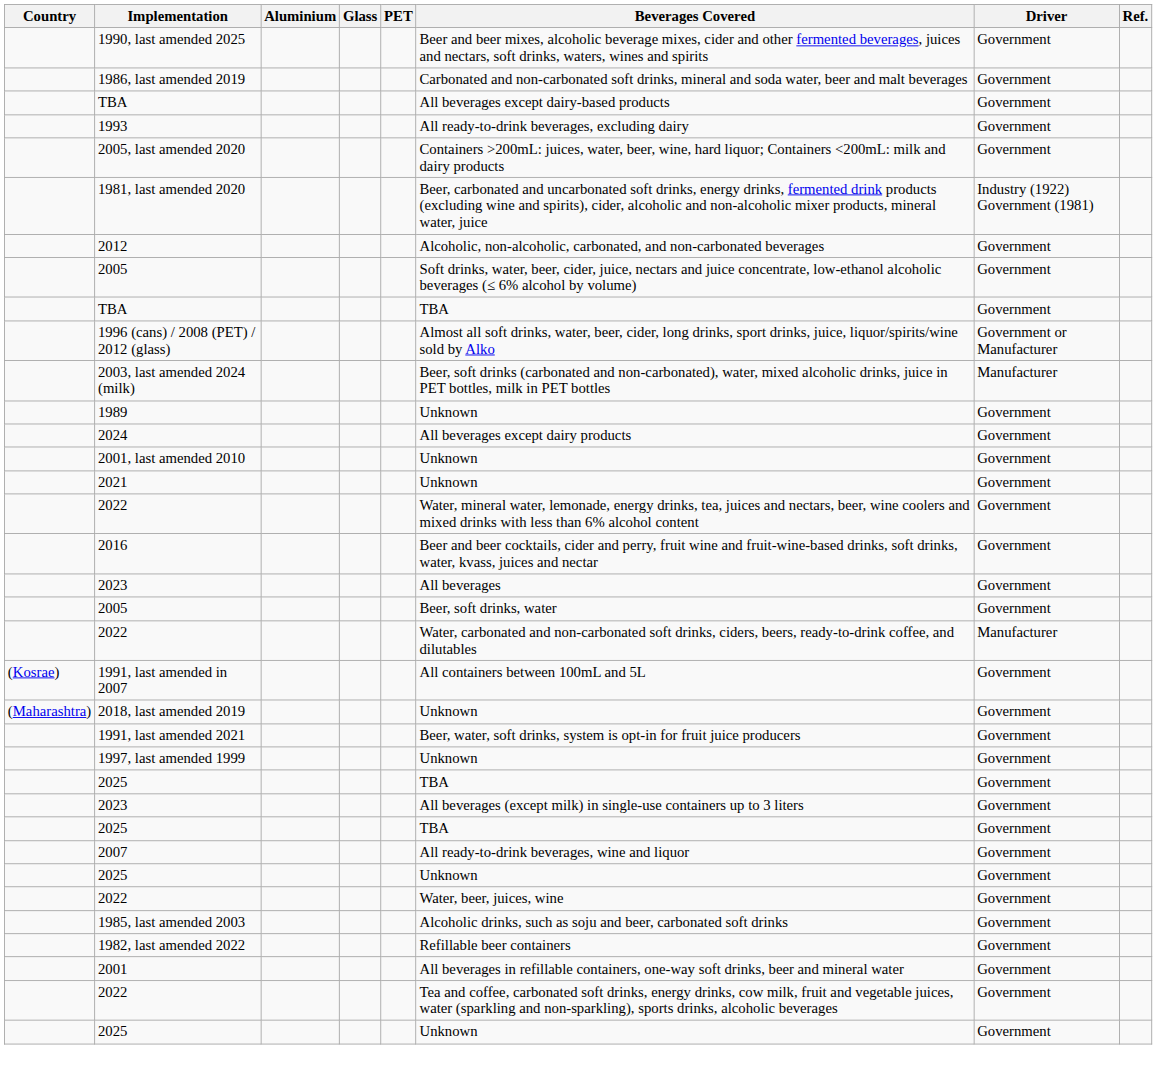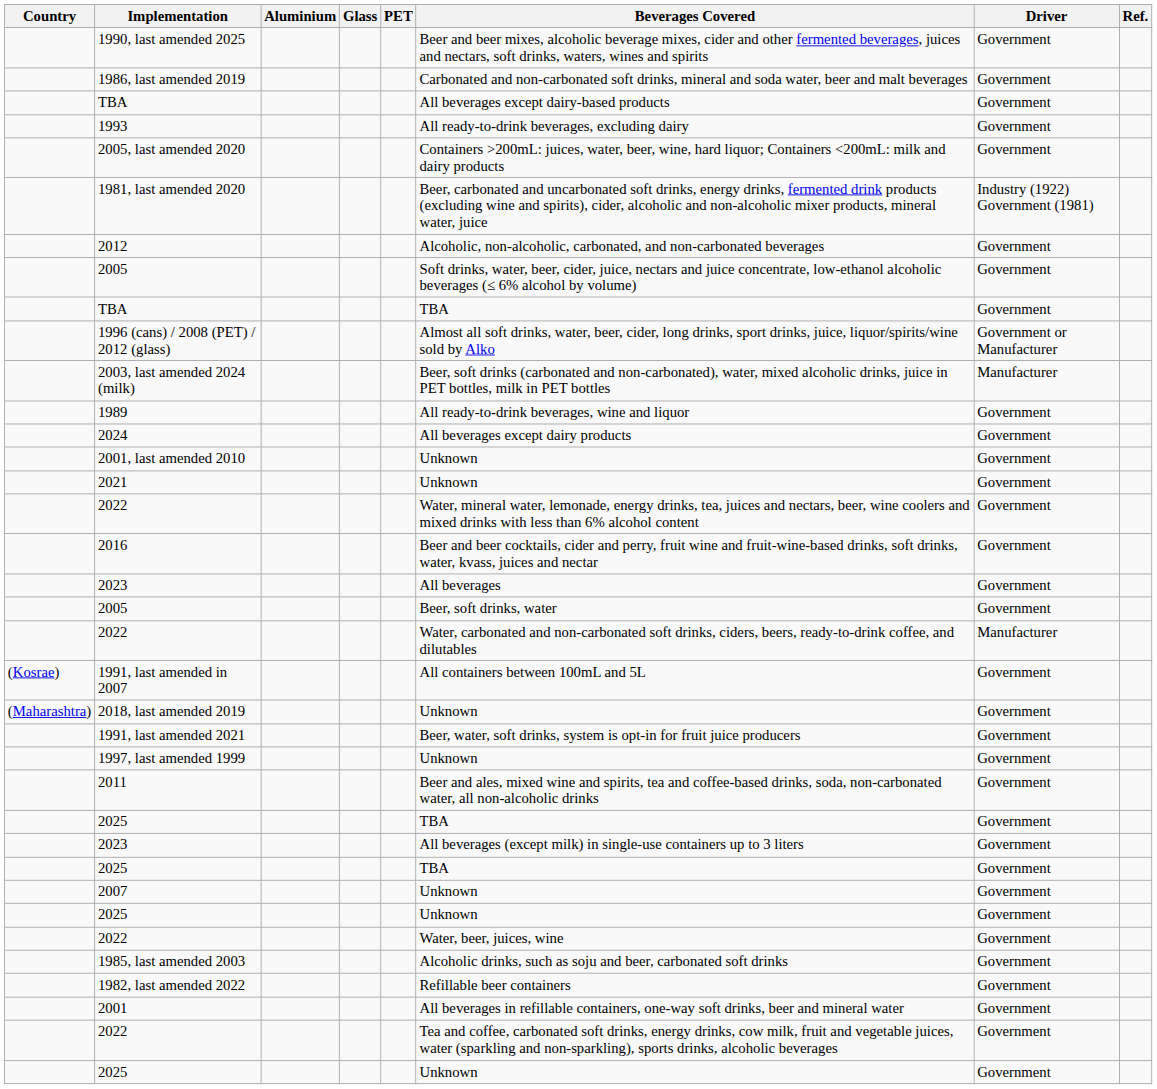1989 | Beverages Covered: Unknown -> All ready-to-drink beverages, wine and liquor
+ row: 2011 | Beer and ales, mixed wine and spirits, tea and coffee-based drinks, soda, non-carbonated water, all non-alcoholic drinks | Government
2007 | Beverages Covered: All ready-to-drink beverages, wine and liquor -> Unknown
